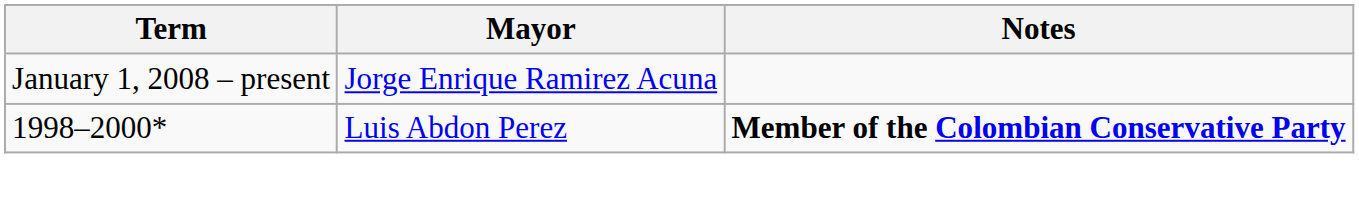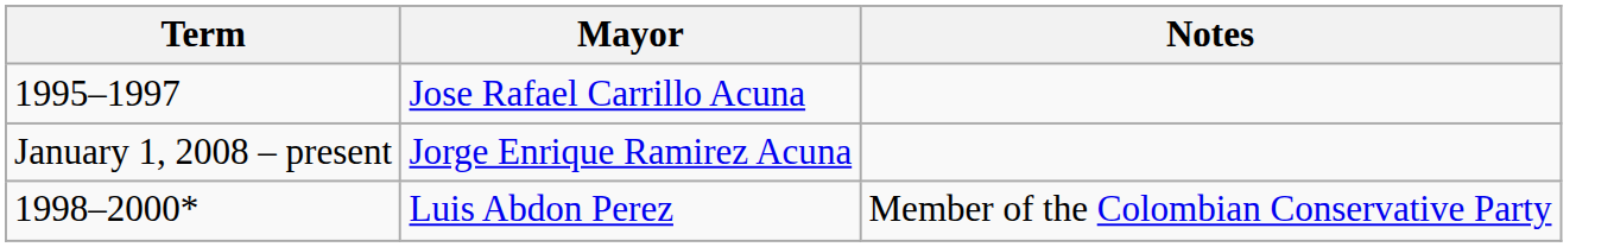+ row: 1995–1997 | Jose Rafael Carrillo Acuna
Luis Abdon Perez | Notes: bold -> normal
